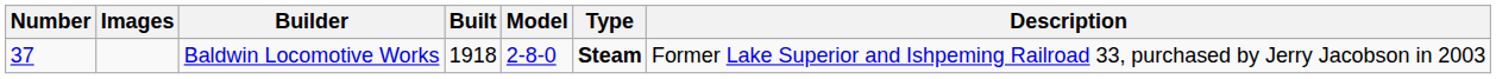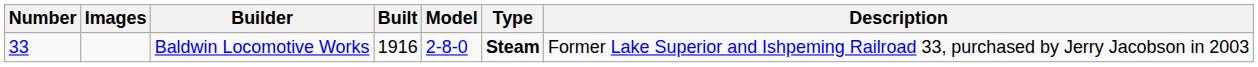Baldwin Locomotive Works | Number: 37 -> 33
Baldwin Locomotive Works | Built: 1918 -> 1916
